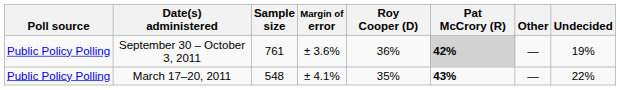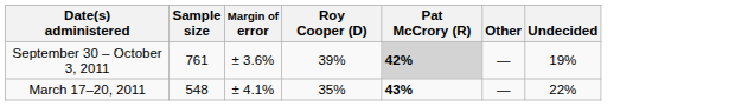- column: Poll source | Public Policy Polling | Public Policy Polling
September 30 – October 3, 2011 | Roy Cooper (D): 36% -> 39%
